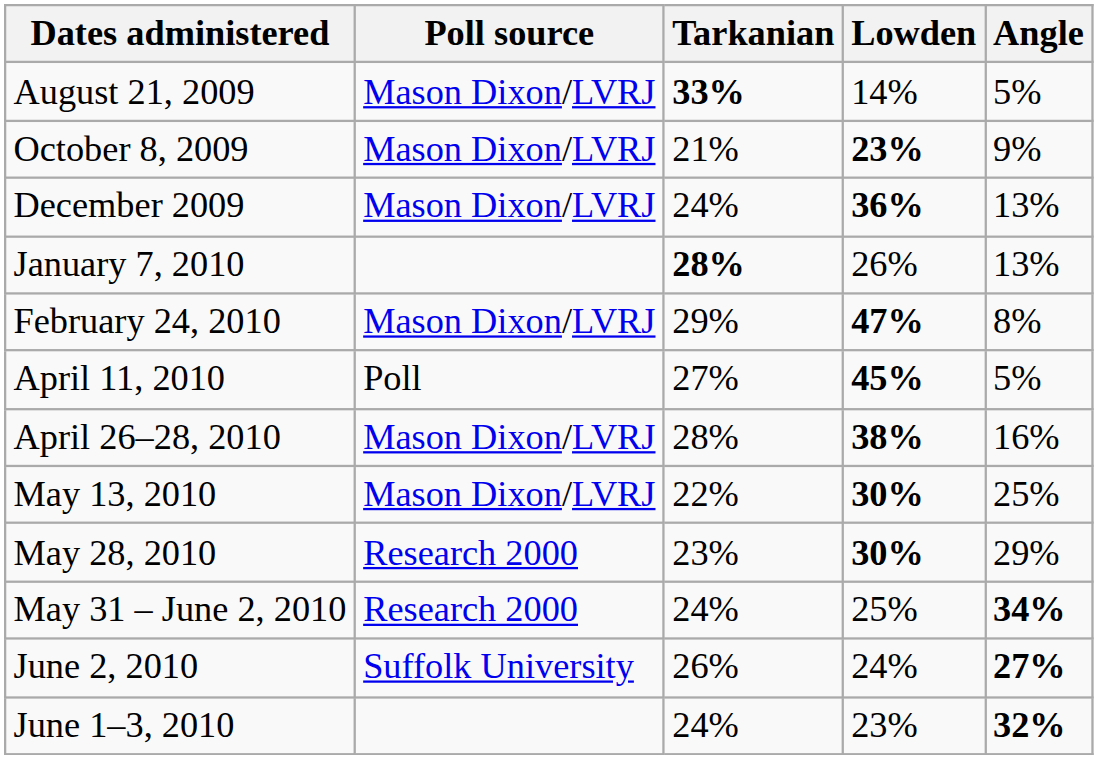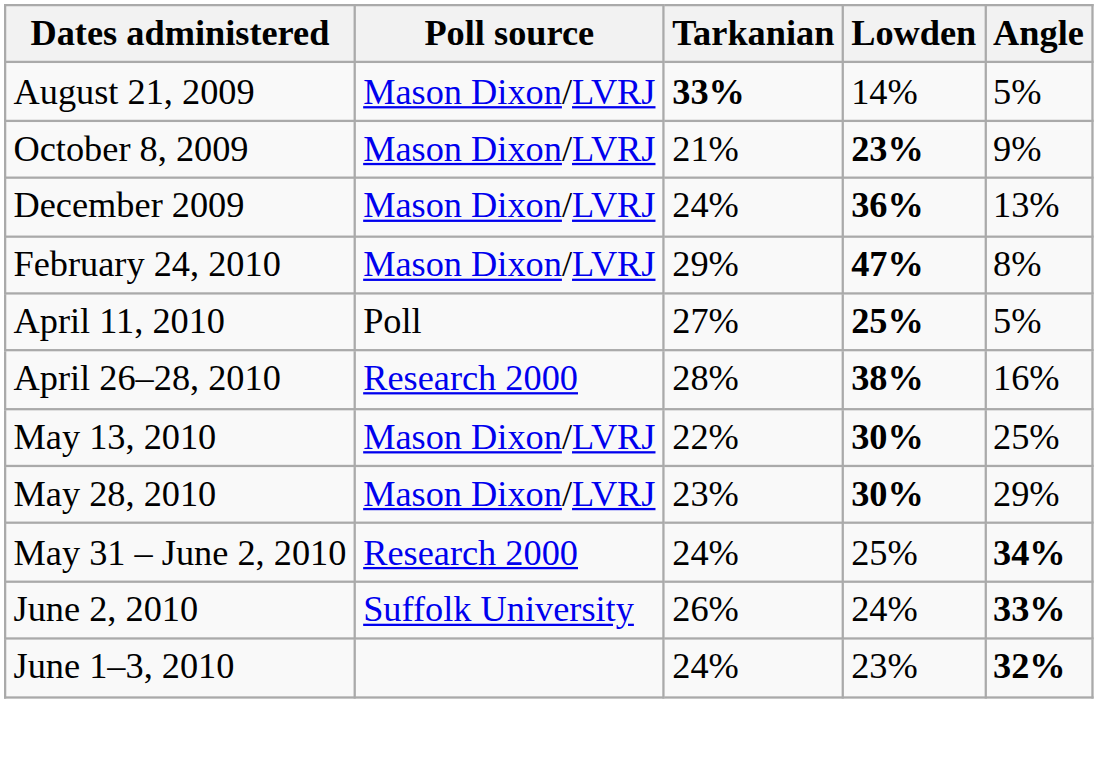- row: January 7, 2010 | 28% | 26% | 13%
April 11, 2010 | Lowden: 45% -> 25%
April 26–28, 2010 | Poll source: Mason Dixon/LVRJ -> Research 2000
May 28, 2010 | Poll source: Research 2000 -> Mason Dixon/LVRJ
June 2, 2010 | Angle: 27% -> 33%
